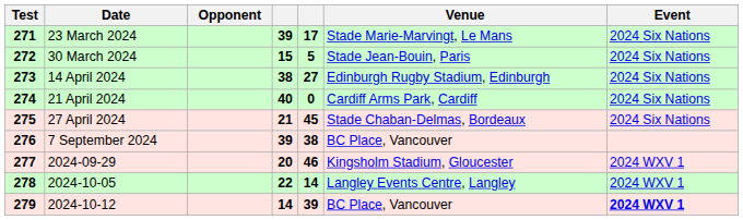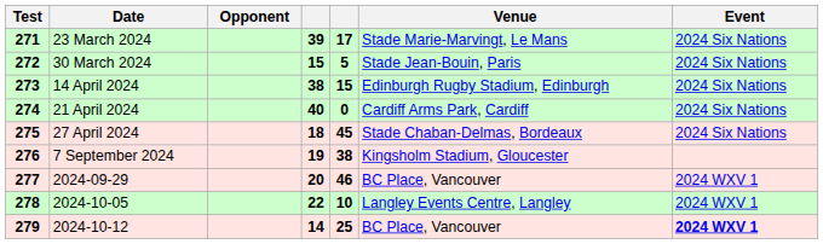14 April 2024 | column 5: 27 -> 15
27 April 2024 | column 4: 21 -> 18
7 September 2024 | column 4: 39 -> 19
7 September 2024 | Venue: BC Place, Vancouver -> Kingsholm Stadium, Gloucester
2024-09-29 | Venue: Kingsholm Stadium, Gloucester -> BC Place, Vancouver
2024-10-05 | column 5: 14 -> 10
2024-10-12 | column 5: 39 -> 25
